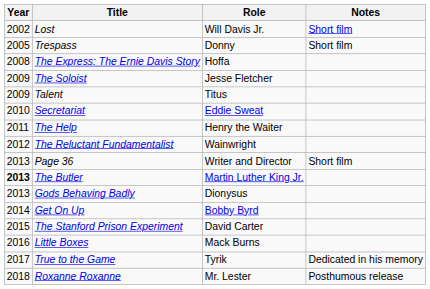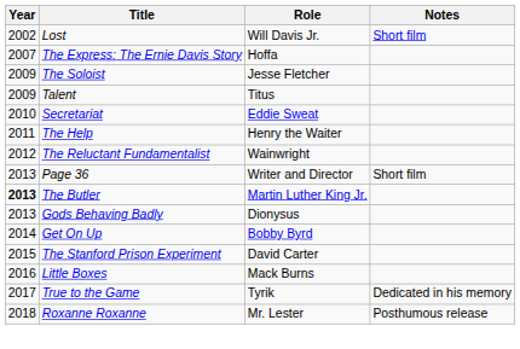- row: 2005 | Trespass | Donny | Short film
The Express: The Ernie Davis Story | Year: 2008 -> 2007
